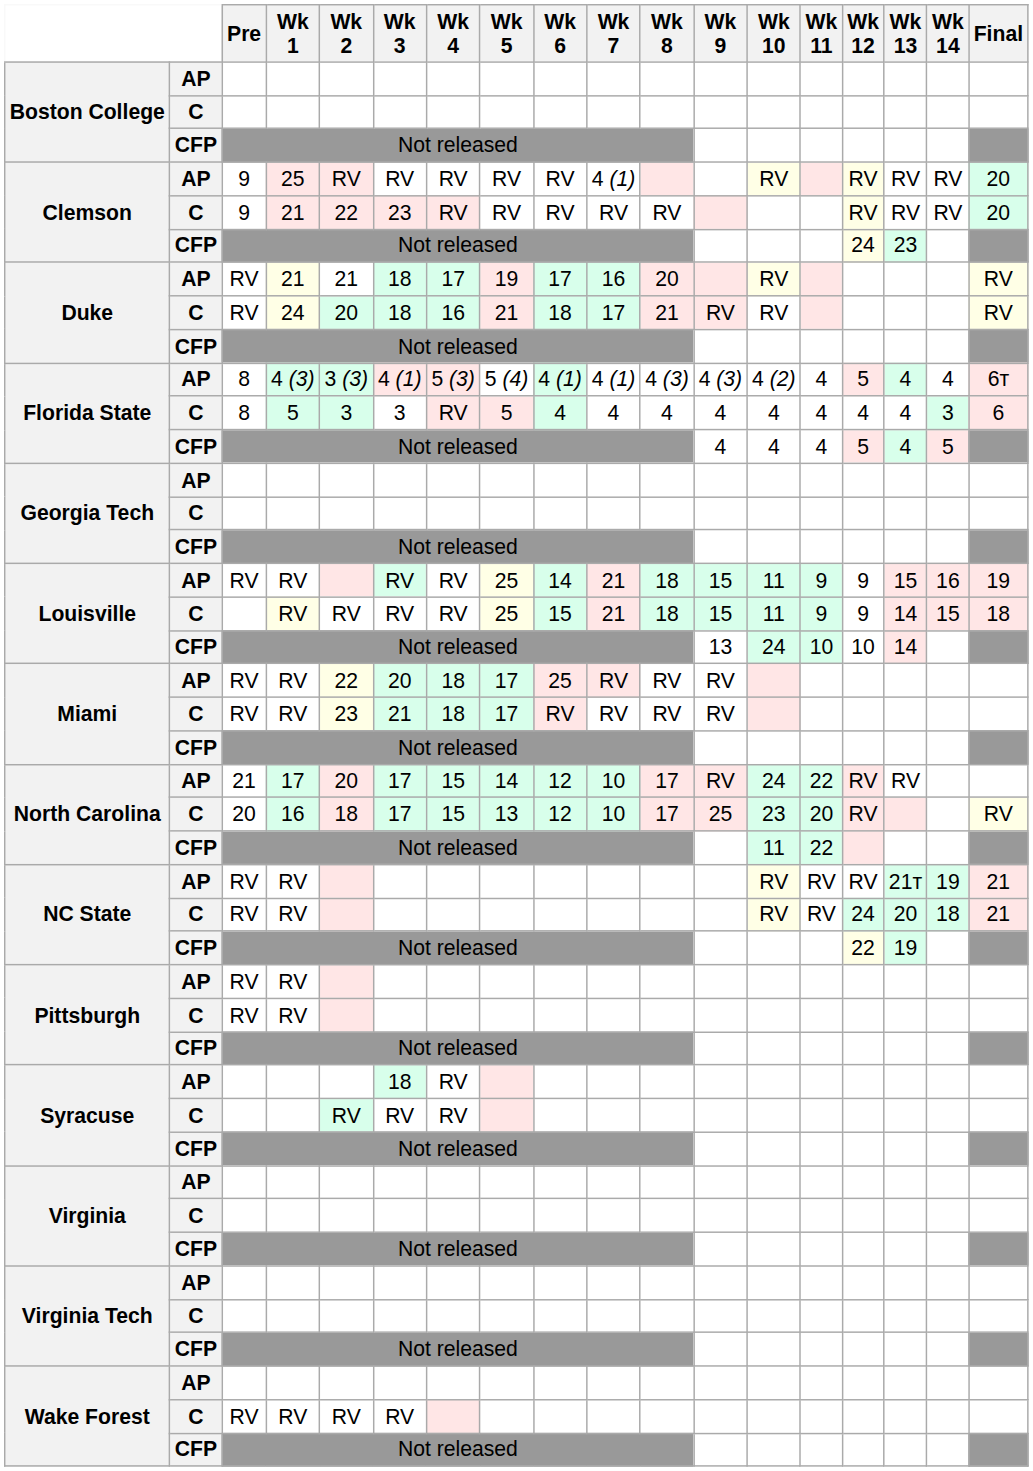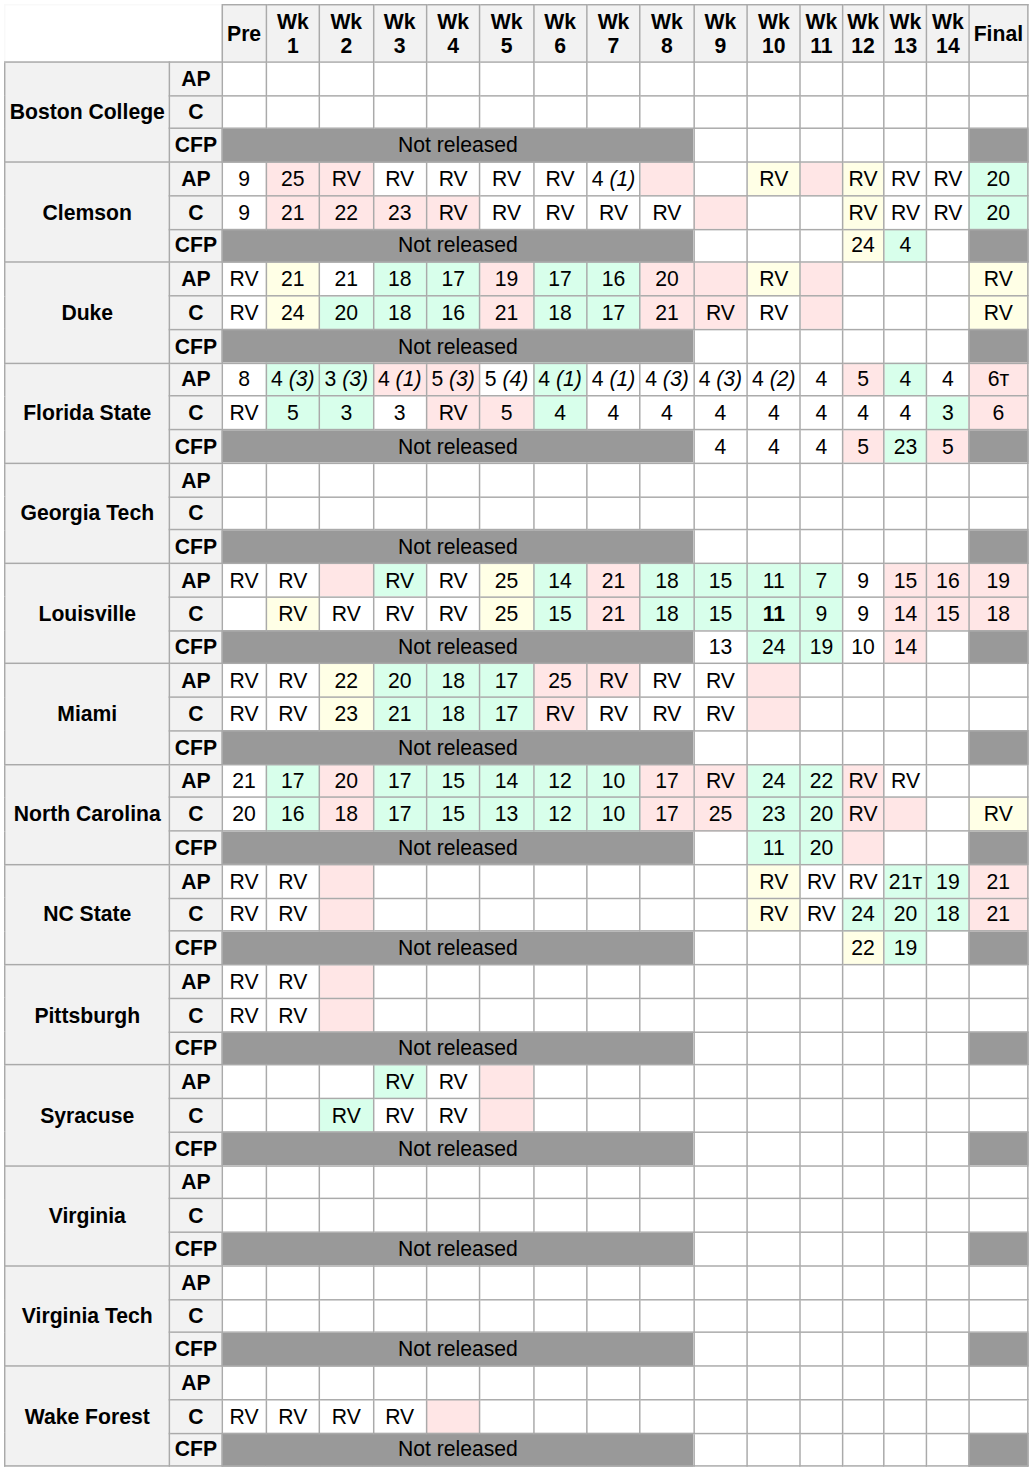Clemson / CFP | Wk 13: 23 -> 4
Florida State / C | Pre: 8 -> RV
Florida State / CFP | Wk 13: 4 -> 23
Louisville / AP | Wk 11: 9 -> 7
Louisville / C | Wk 10: normal -> bold
Louisville / CFP | Wk 11: 10 -> 19
North Carolina / CFP | Wk 11: 22 -> 20
Syracuse / AP | Wk 3: 18 -> RV
